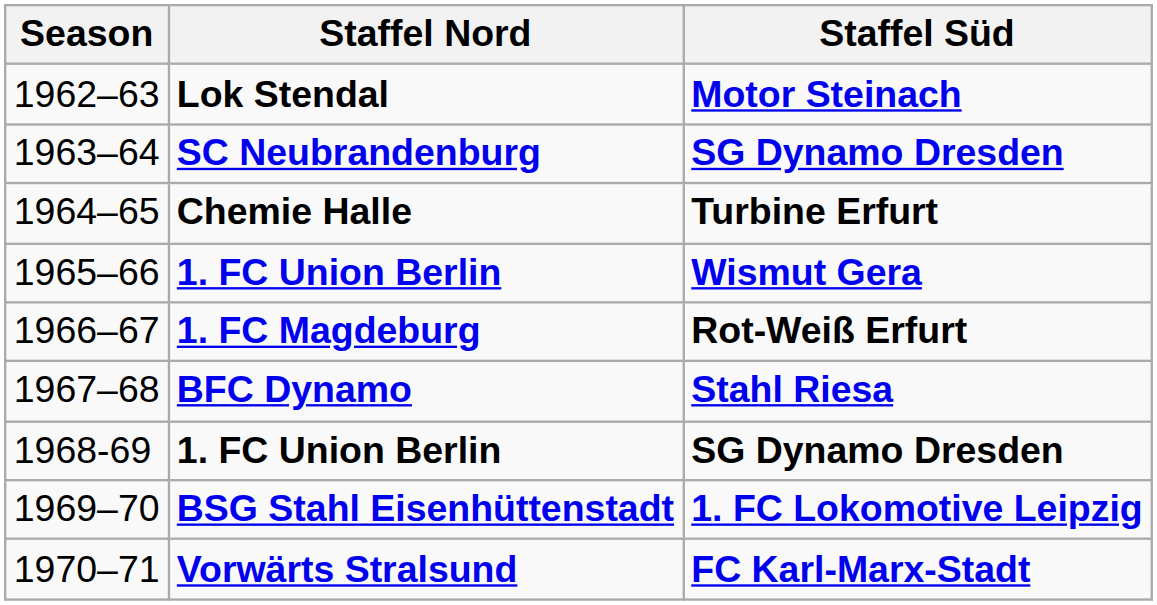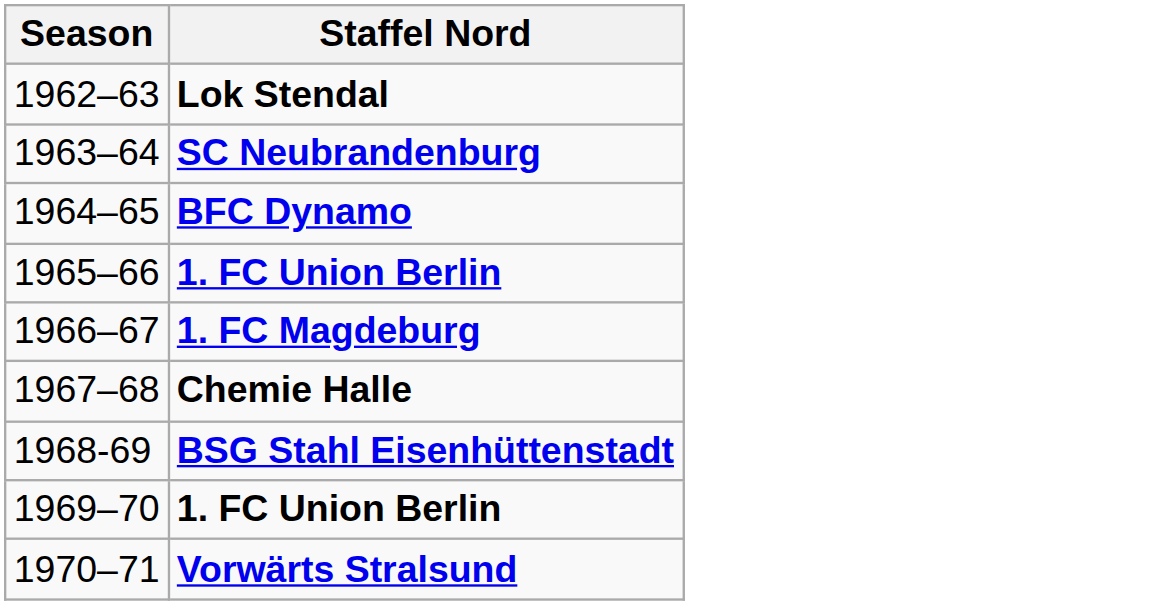- column: Staffel Süd | Motor Steinach | SG Dynamo Dresden | Turbine Erfurt | Wismut Gera | Rot-Weiß Erfurt | Stahl Riesa | SG Dynamo Dresden | 1. FC Lokomotive Leipzig | FC Karl-Marx-Stadt
1964–65 | Staffel Nord: Chemie Halle -> BFC Dynamo
1967–68 | Staffel Nord: BFC Dynamo -> Chemie Halle
1968-69 | Staffel Nord: 1. FC Union Berlin -> BSG Stahl Eisenhüttenstadt
1969–70 | Staffel Nord: BSG Stahl Eisenhüttenstadt -> 1. FC Union Berlin
